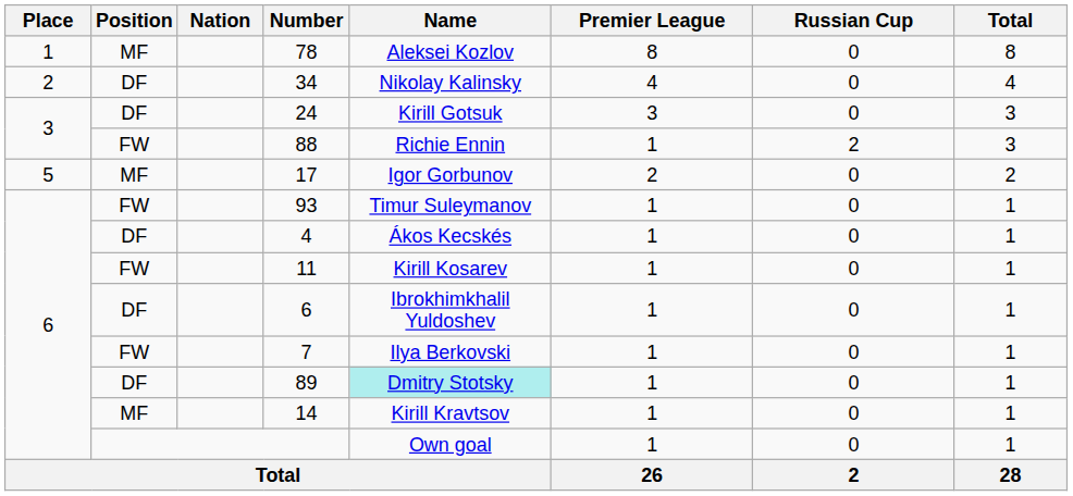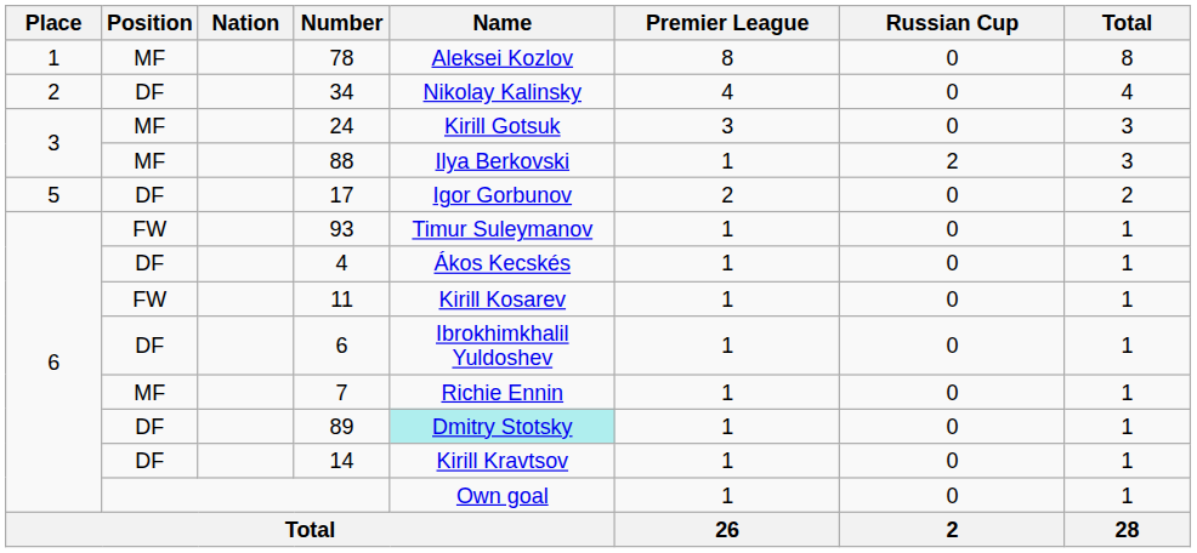24 | Position: DF -> MF
88 | Position: FW -> MF
88 | Name: Richie Ennin -> Ilya Berkovski
17 | Position: MF -> DF
7 | Position: FW -> MF
7 | Name: Ilya Berkovski -> Richie Ennin
14 | Position: MF -> DF
